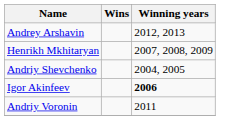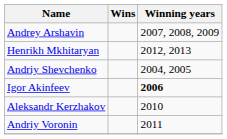Andrey Arshavin | Winning years: 2012, 2013 -> 2007, 2008, 2009
Henrikh Mkhitaryan | Winning years: 2007, 2008, 2009 -> 2012, 2013
+ row: Aleksandr Kerzhakov | 2010
